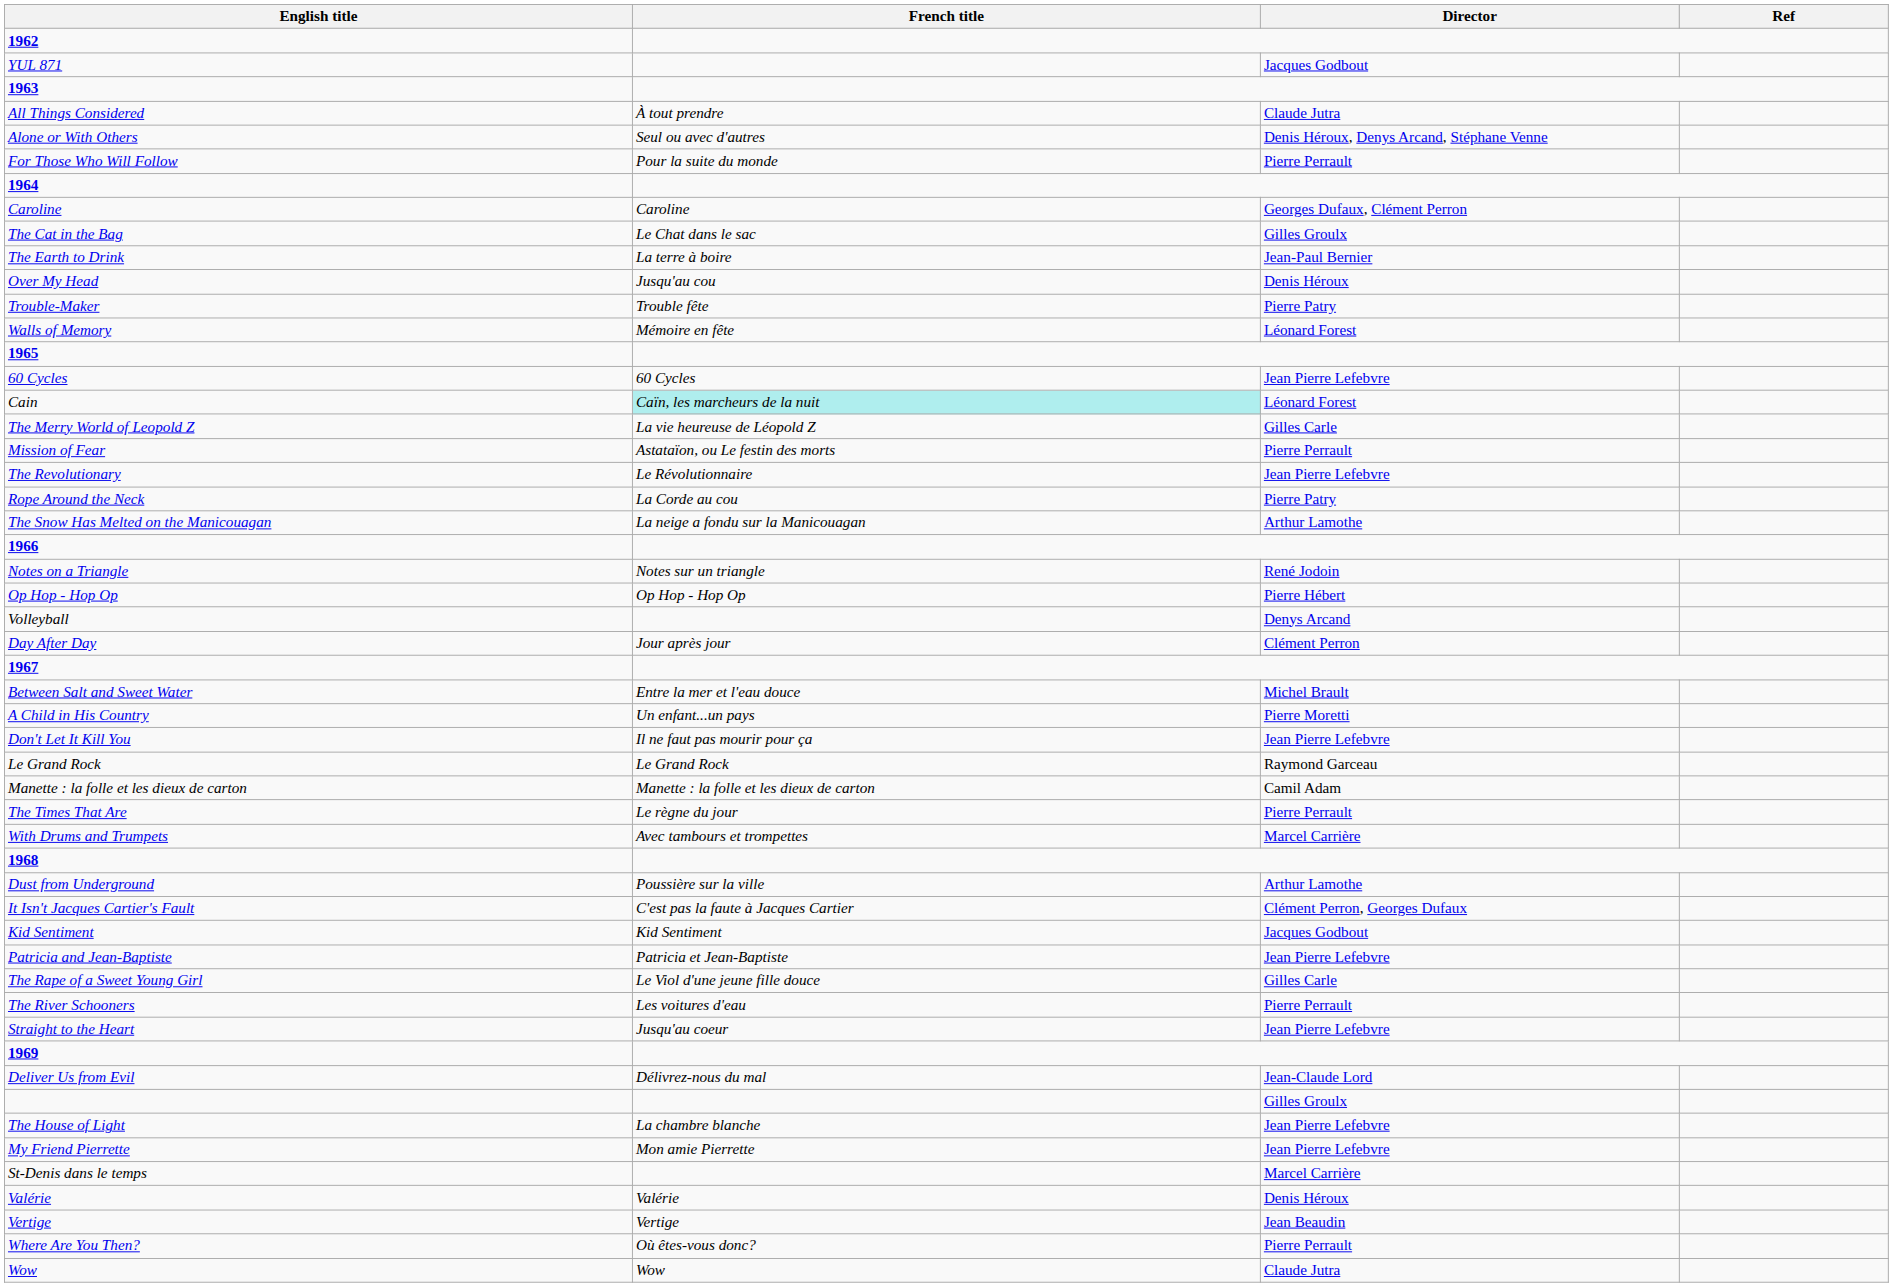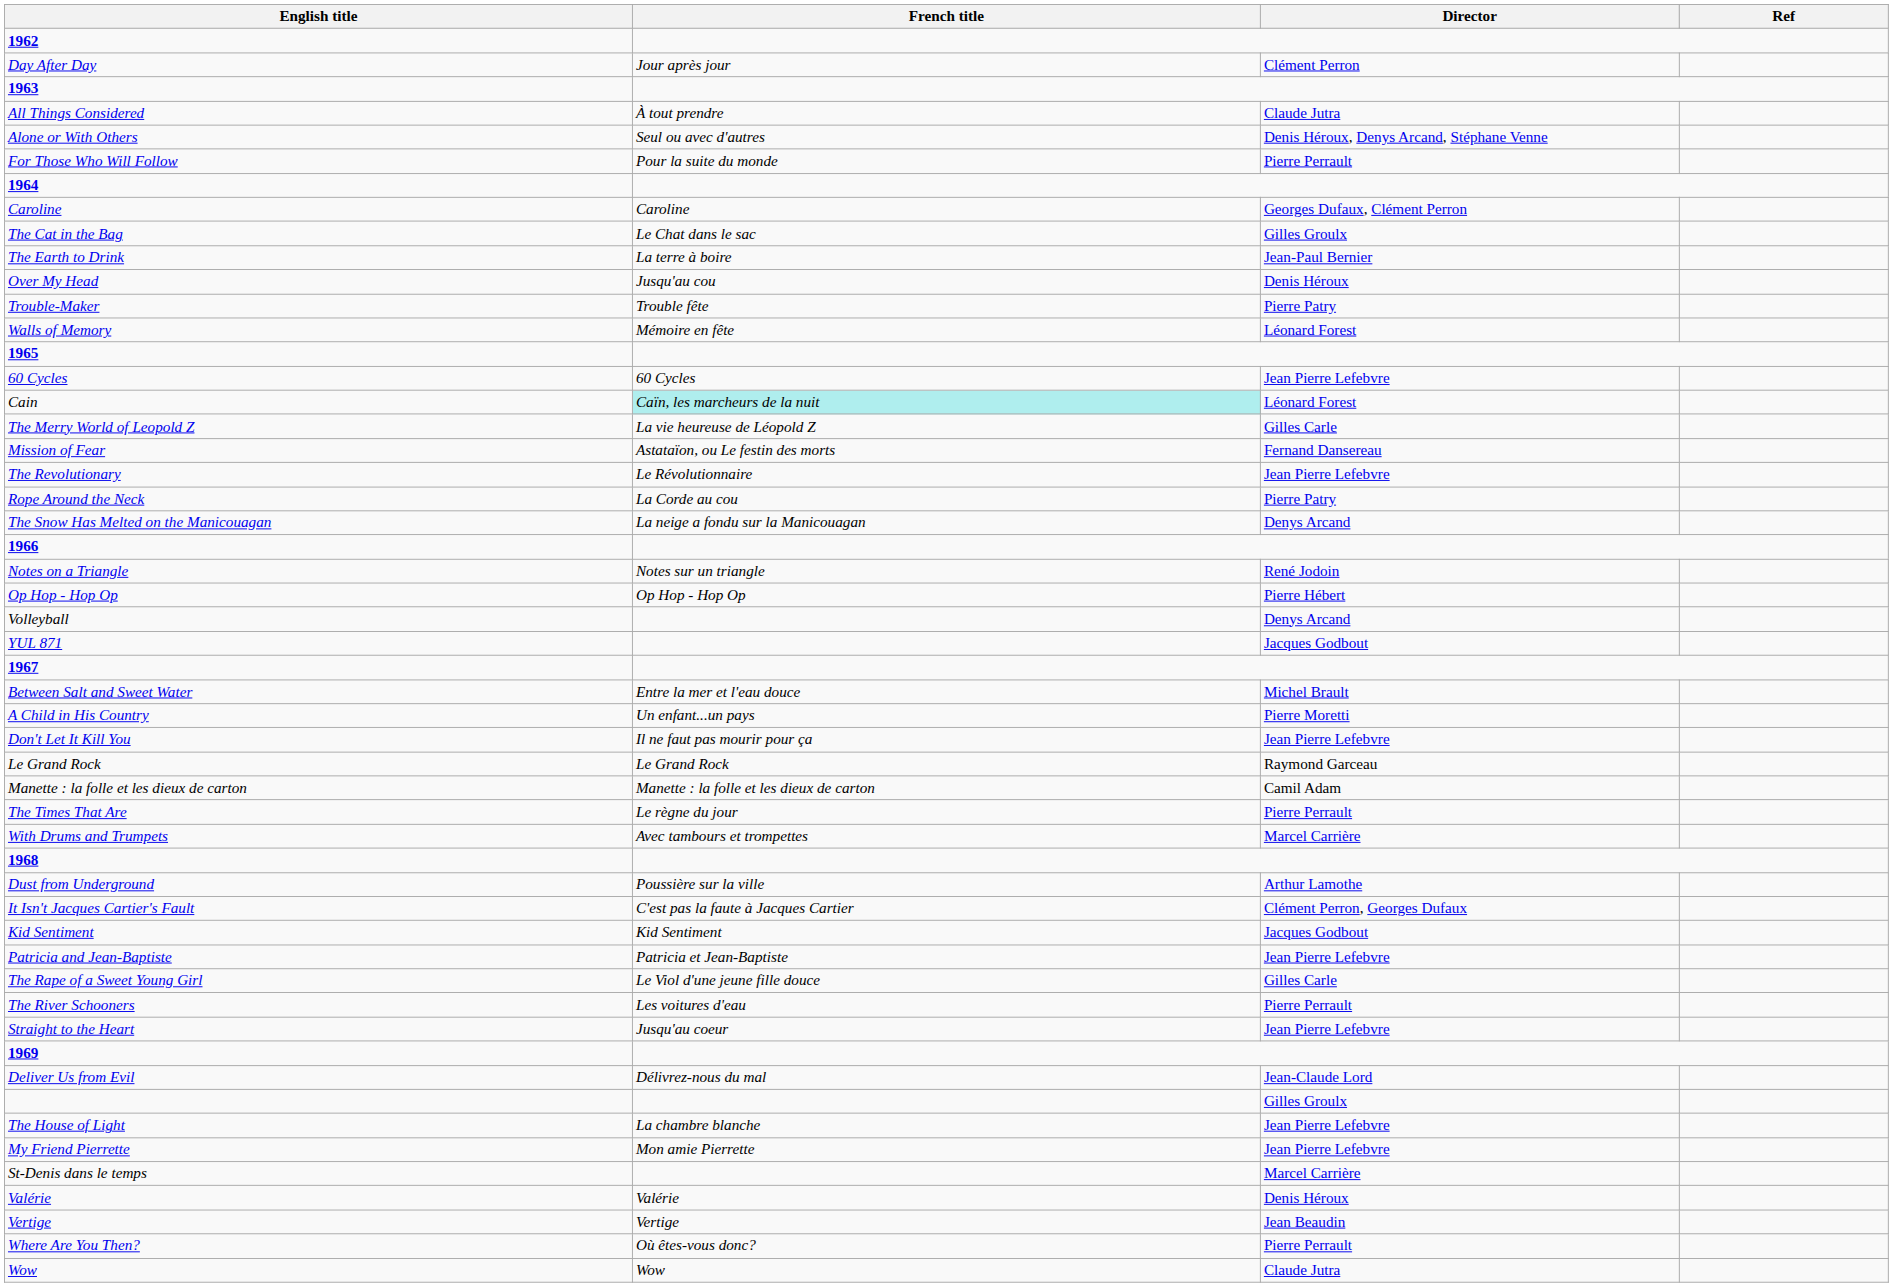rows swapped: Day After Day <-> YUL 871
Mission of Fear | Director: Pierre Perrault -> Fernand Dansereau
The Snow Has Melted on the Manicouagan | Director: Arthur Lamothe -> Denys Arcand
